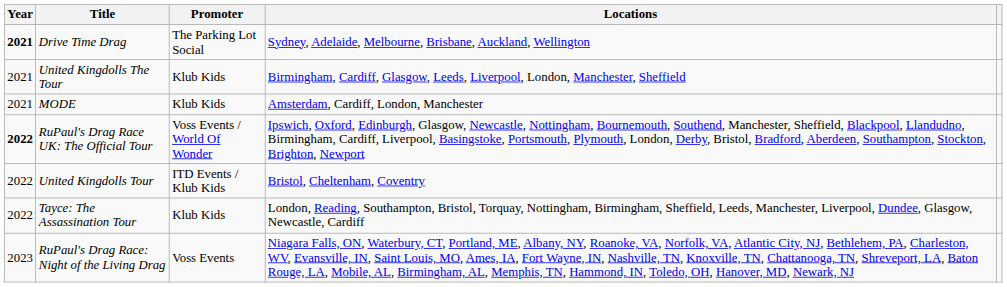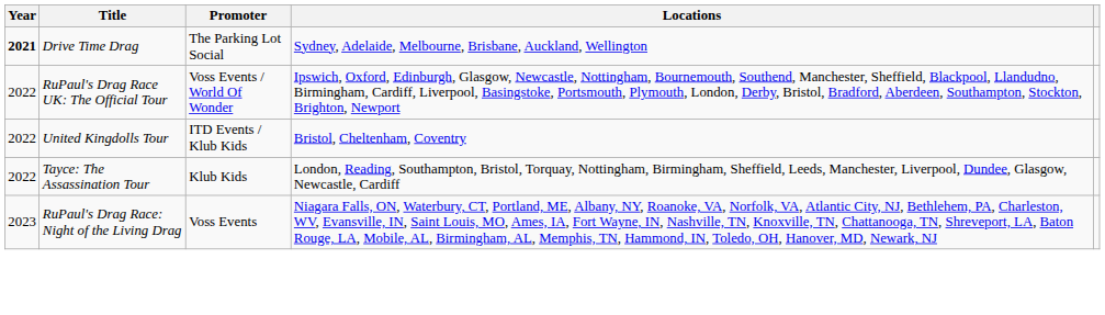- row: 2021 | United Kingdolls The Tour | Klub Kids | Birmingham, Cardiff, Glasgow, Leeds, Liverpool, London, Manchester, Sheffield
- row: 2021 | MODE | Klub Kids | Amsterdam, Cardiff, London, Manchester
RuPaul's Drag Race UK: The Official Tour | Year: bold -> normal
